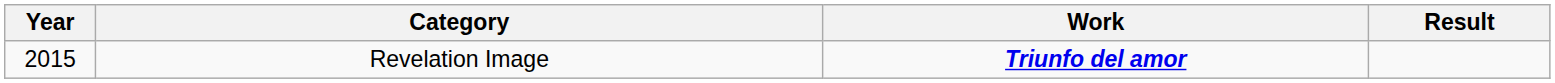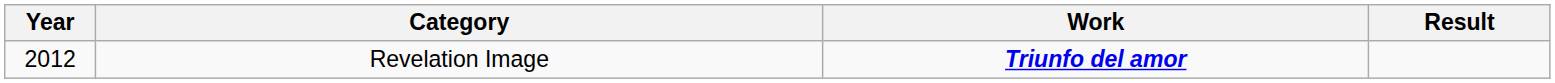Revelation Image | Year: 2015 -> 2012
